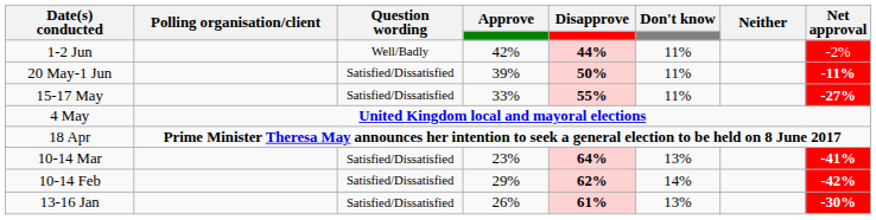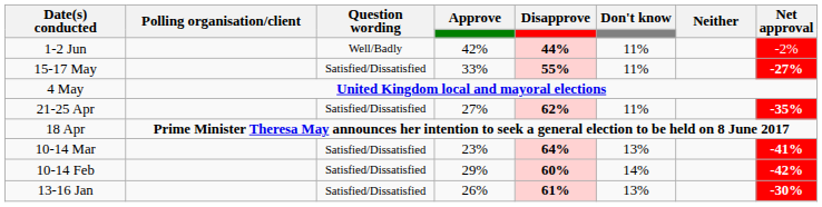- row: 20 May-1 Jun | Satisfied/Dissatisfied | 39% | 50% | 11% | -11%
+ row: 21-25 Apr | Satisfied/Dissatisfied | 27% | 62% | 11% | -35%
10-14 Feb | Disapprove: 62% -> 60%
